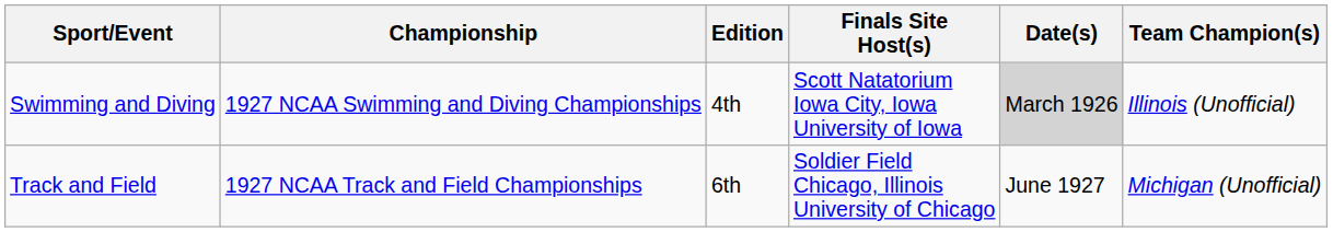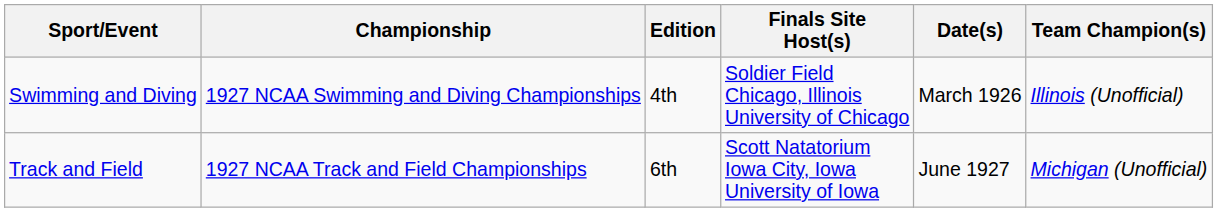Swimming and Diving | Finals Site Host(s): Scott Natatorium Iowa City, Iowa University of Iowa -> Soldier Field Chicago, Illinois University of Chicago
Swimming and Diving | Date(s): lightgrey background -> no background
Track and Field | Finals Site Host(s): Soldier Field Chicago, Illinois University of Chicago -> Scott Natatorium Iowa City, Iowa University of Iowa
